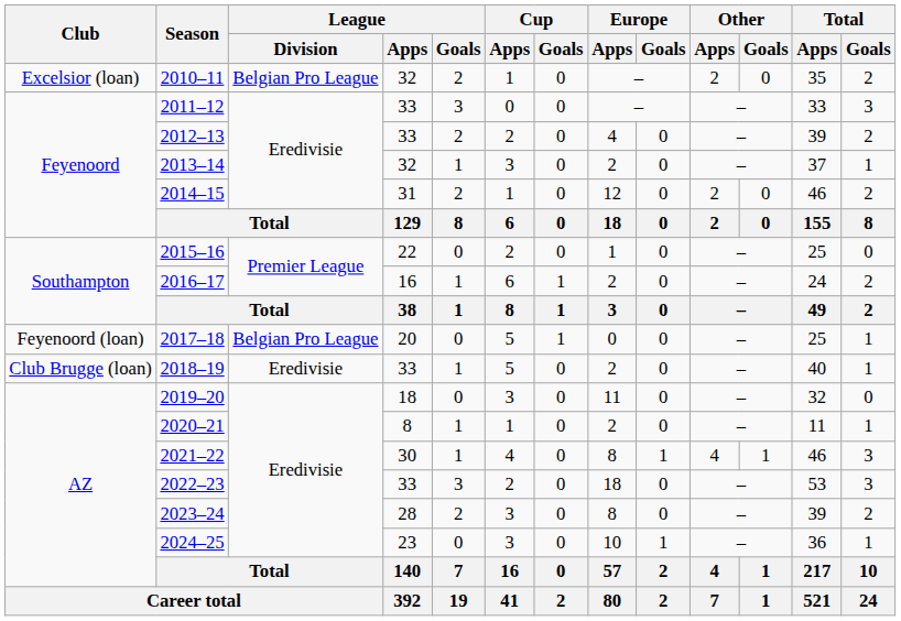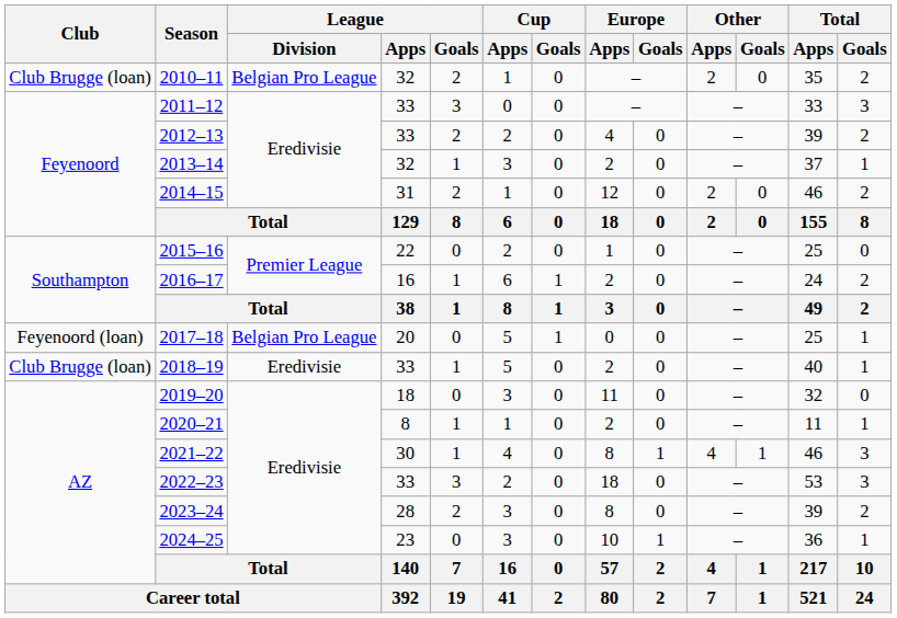2010–11 | Club: Excelsior (loan) -> Club Brugge (loan)
